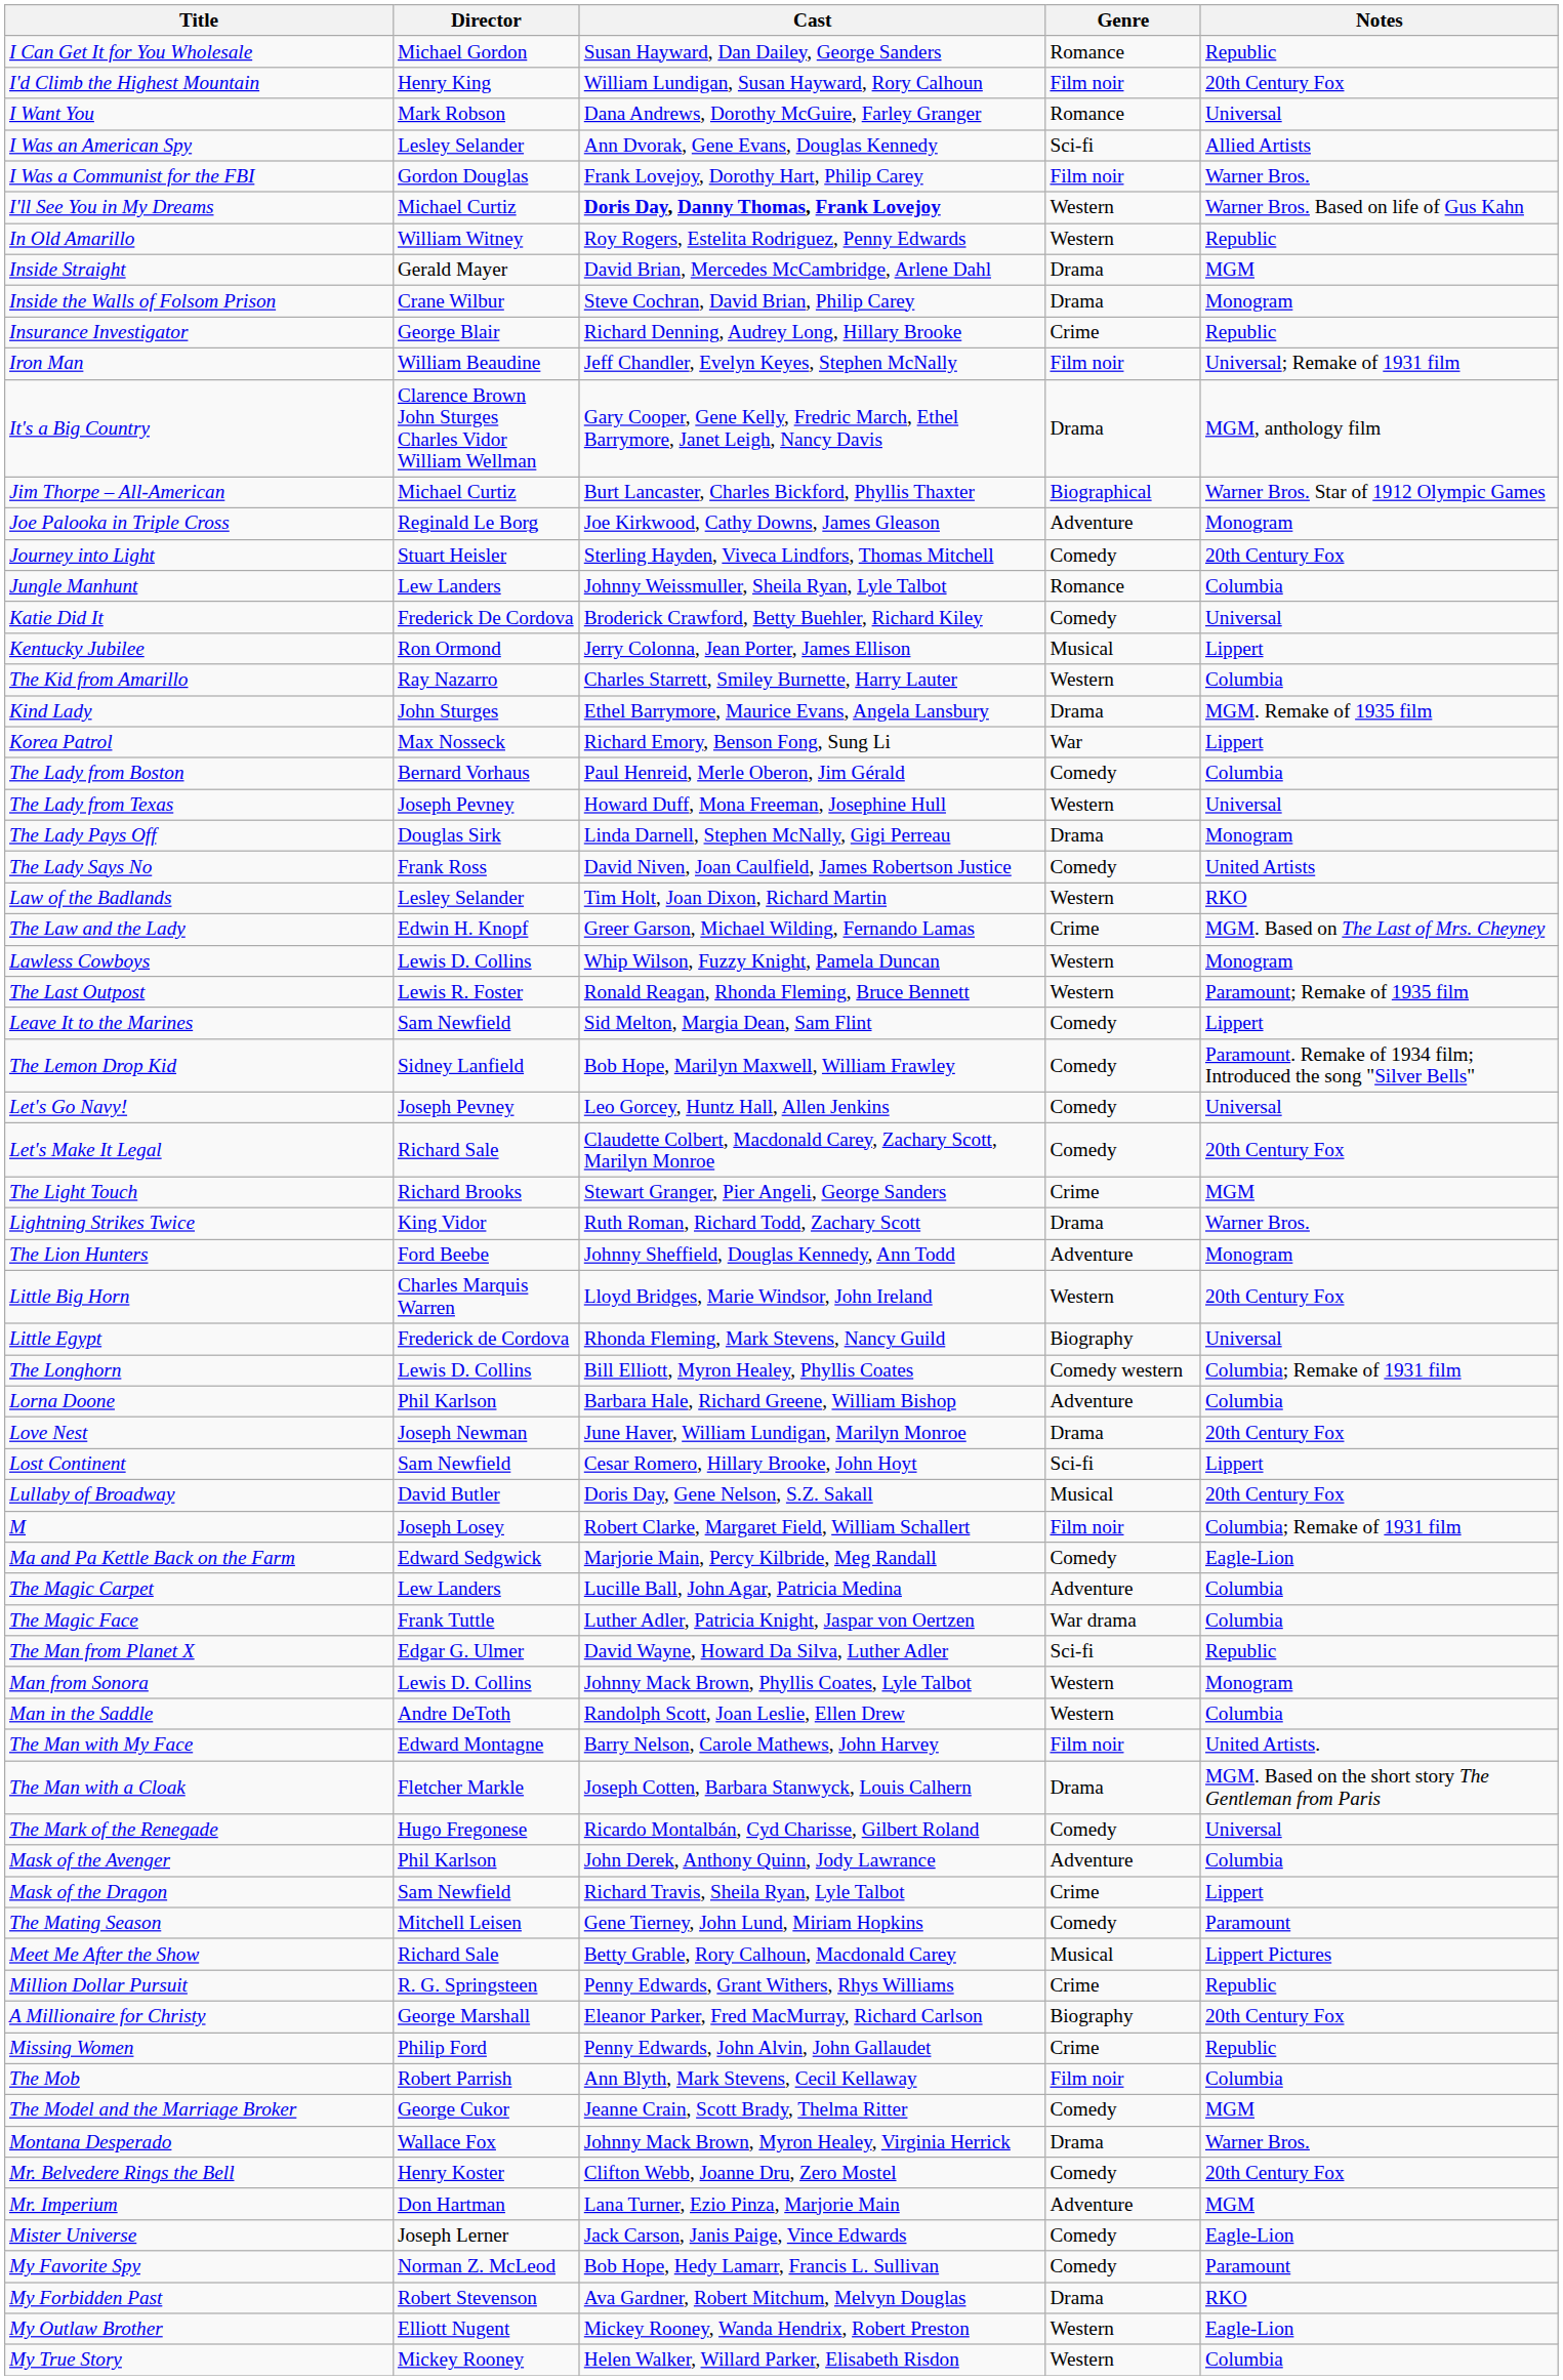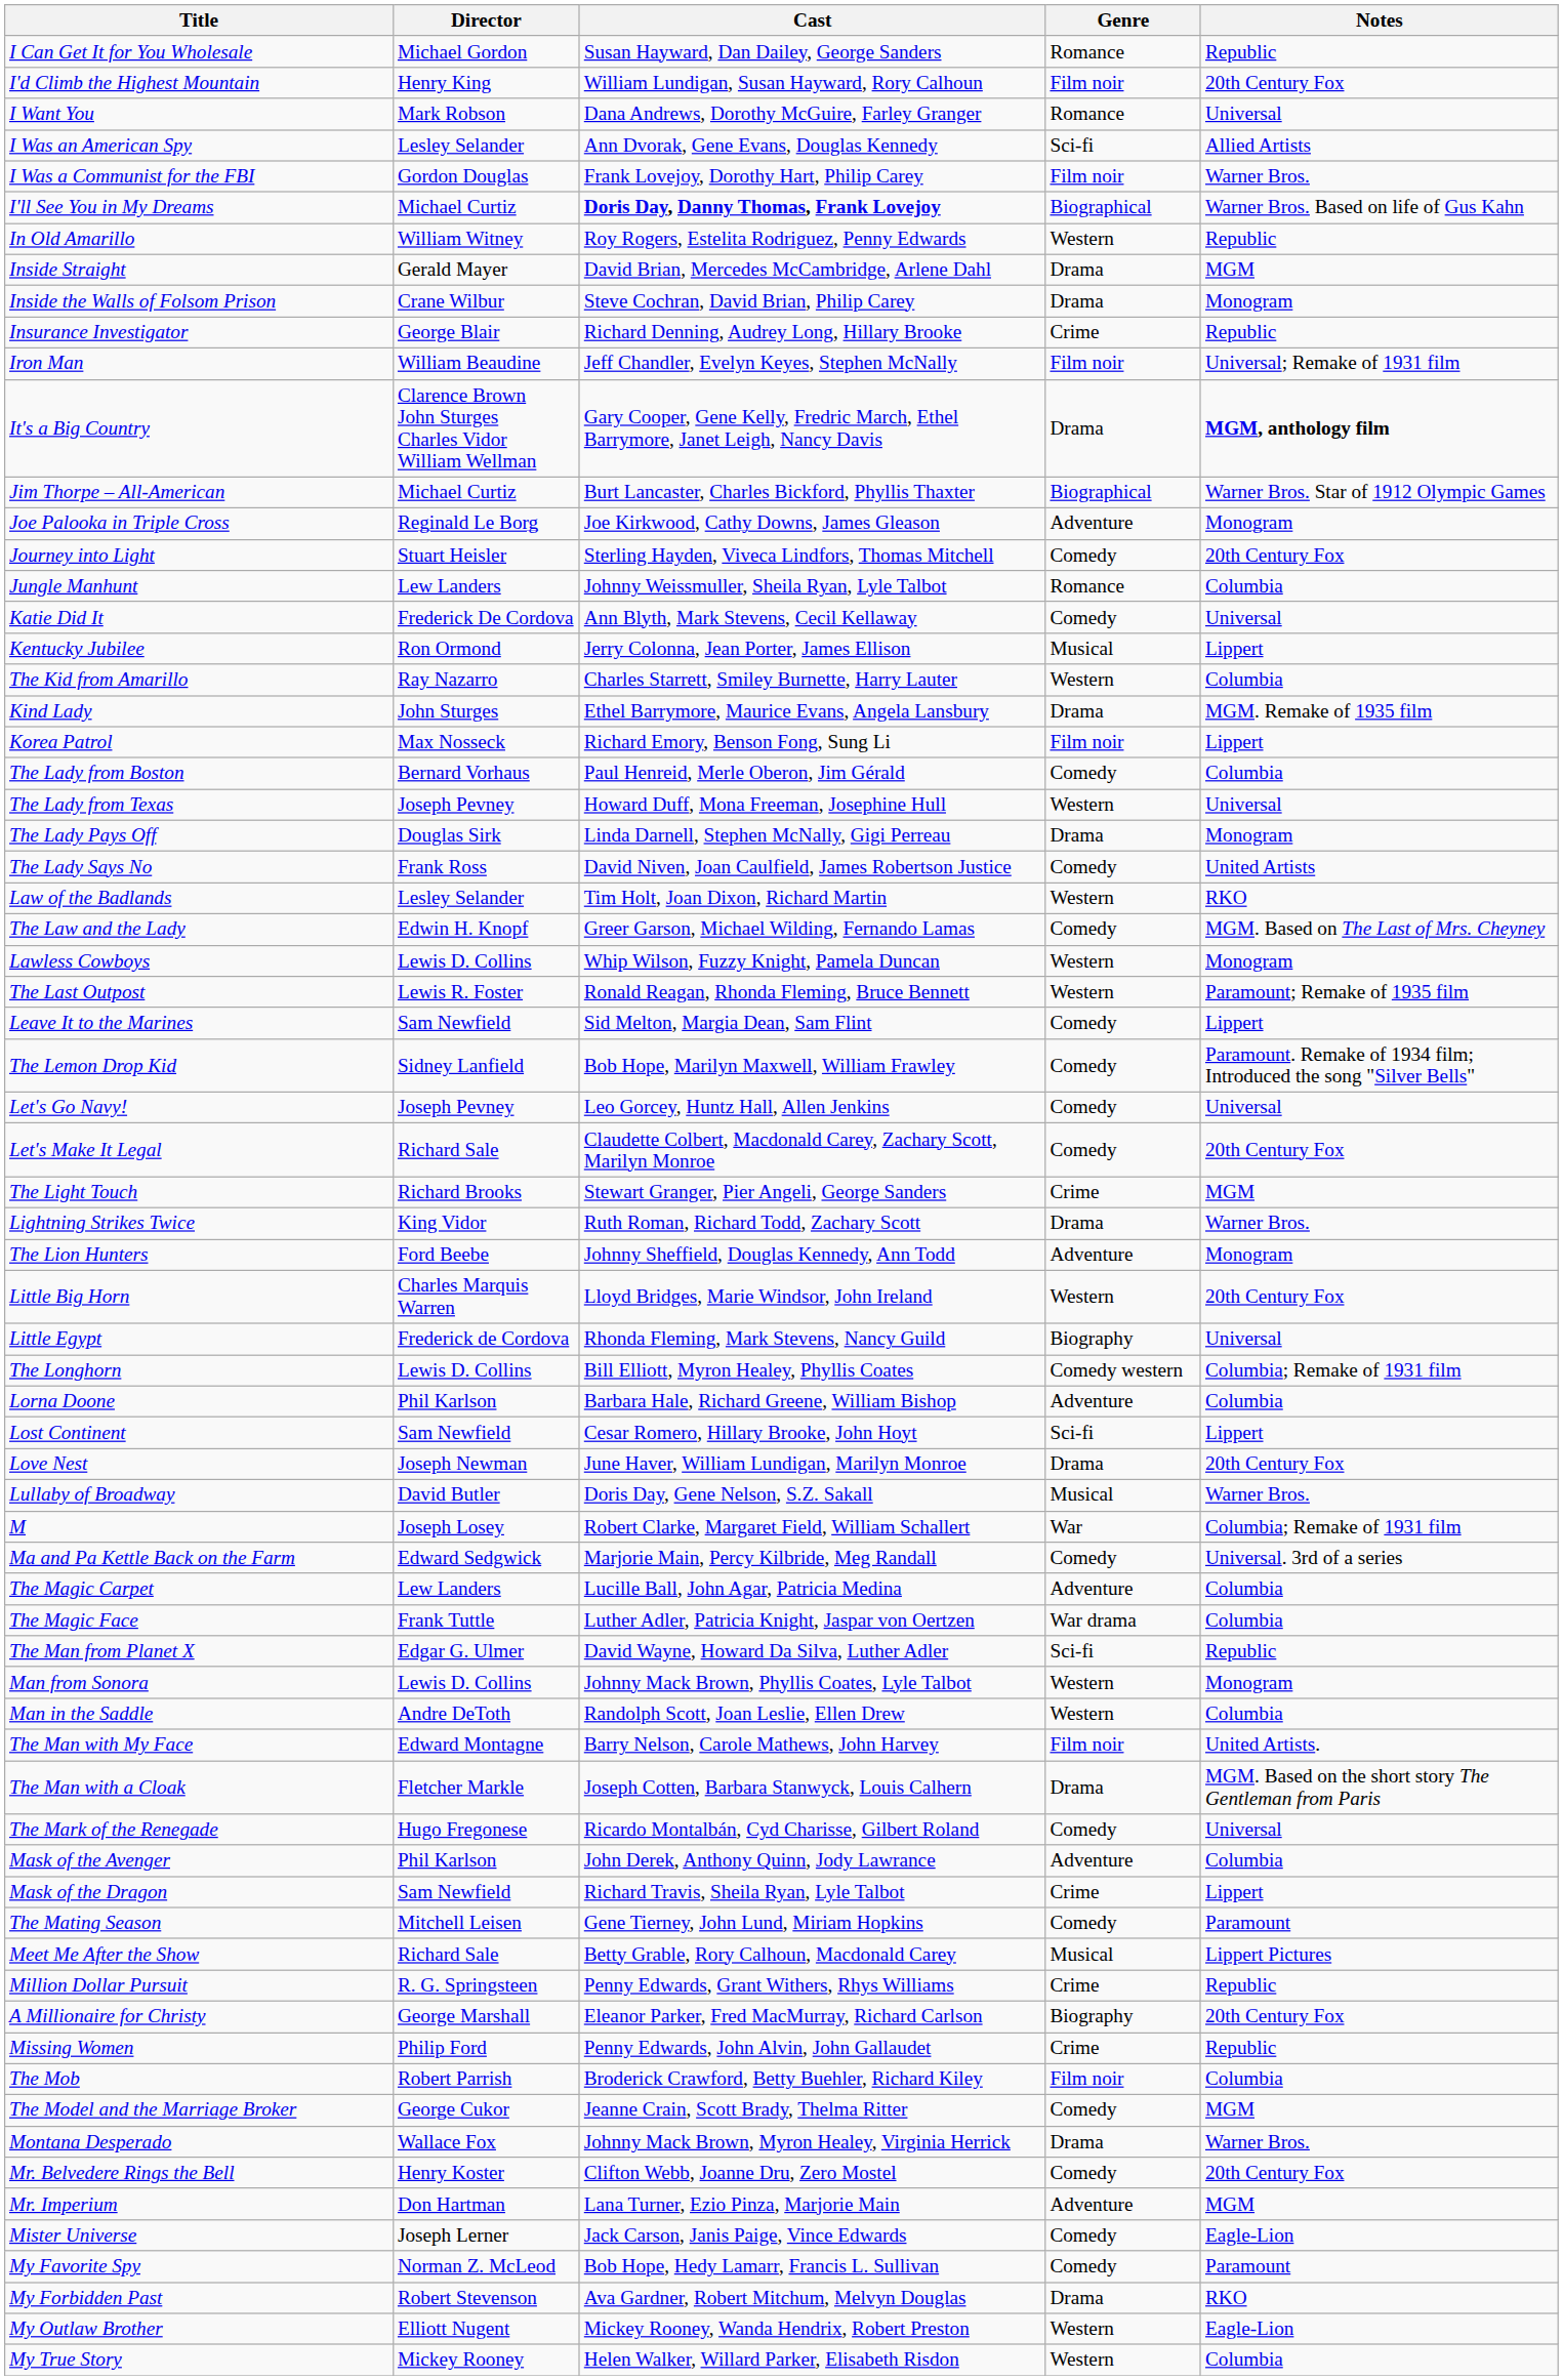I'll See You in My Dreams | Genre: Western -> Biographical
It's a Big Country | Notes: normal -> bold
Katie Did It | Cast: Broderick Crawford, Betty Buehler, Richard Kiley -> Ann Blyth, Mark Stevens, Cecil Kellaway
Korea Patrol | Genre: War -> Film noir
The Law and the Lady | Genre: Crime -> Comedy
rows swapped: Lost Continent <-> Love Nest
Lullaby of Broadway | Notes: 20th Century Fox -> Warner Bros.
M | Genre: Film noir -> War
Ma and Pa Kettle Back on the Farm | Notes: Eagle-Lion -> Universal. 3rd of a series
The Mob | Cast: Ann Blyth, Mark Stevens, Cecil Kellaway -> Broderick Crawford, Betty Buehler, Richard Kiley
